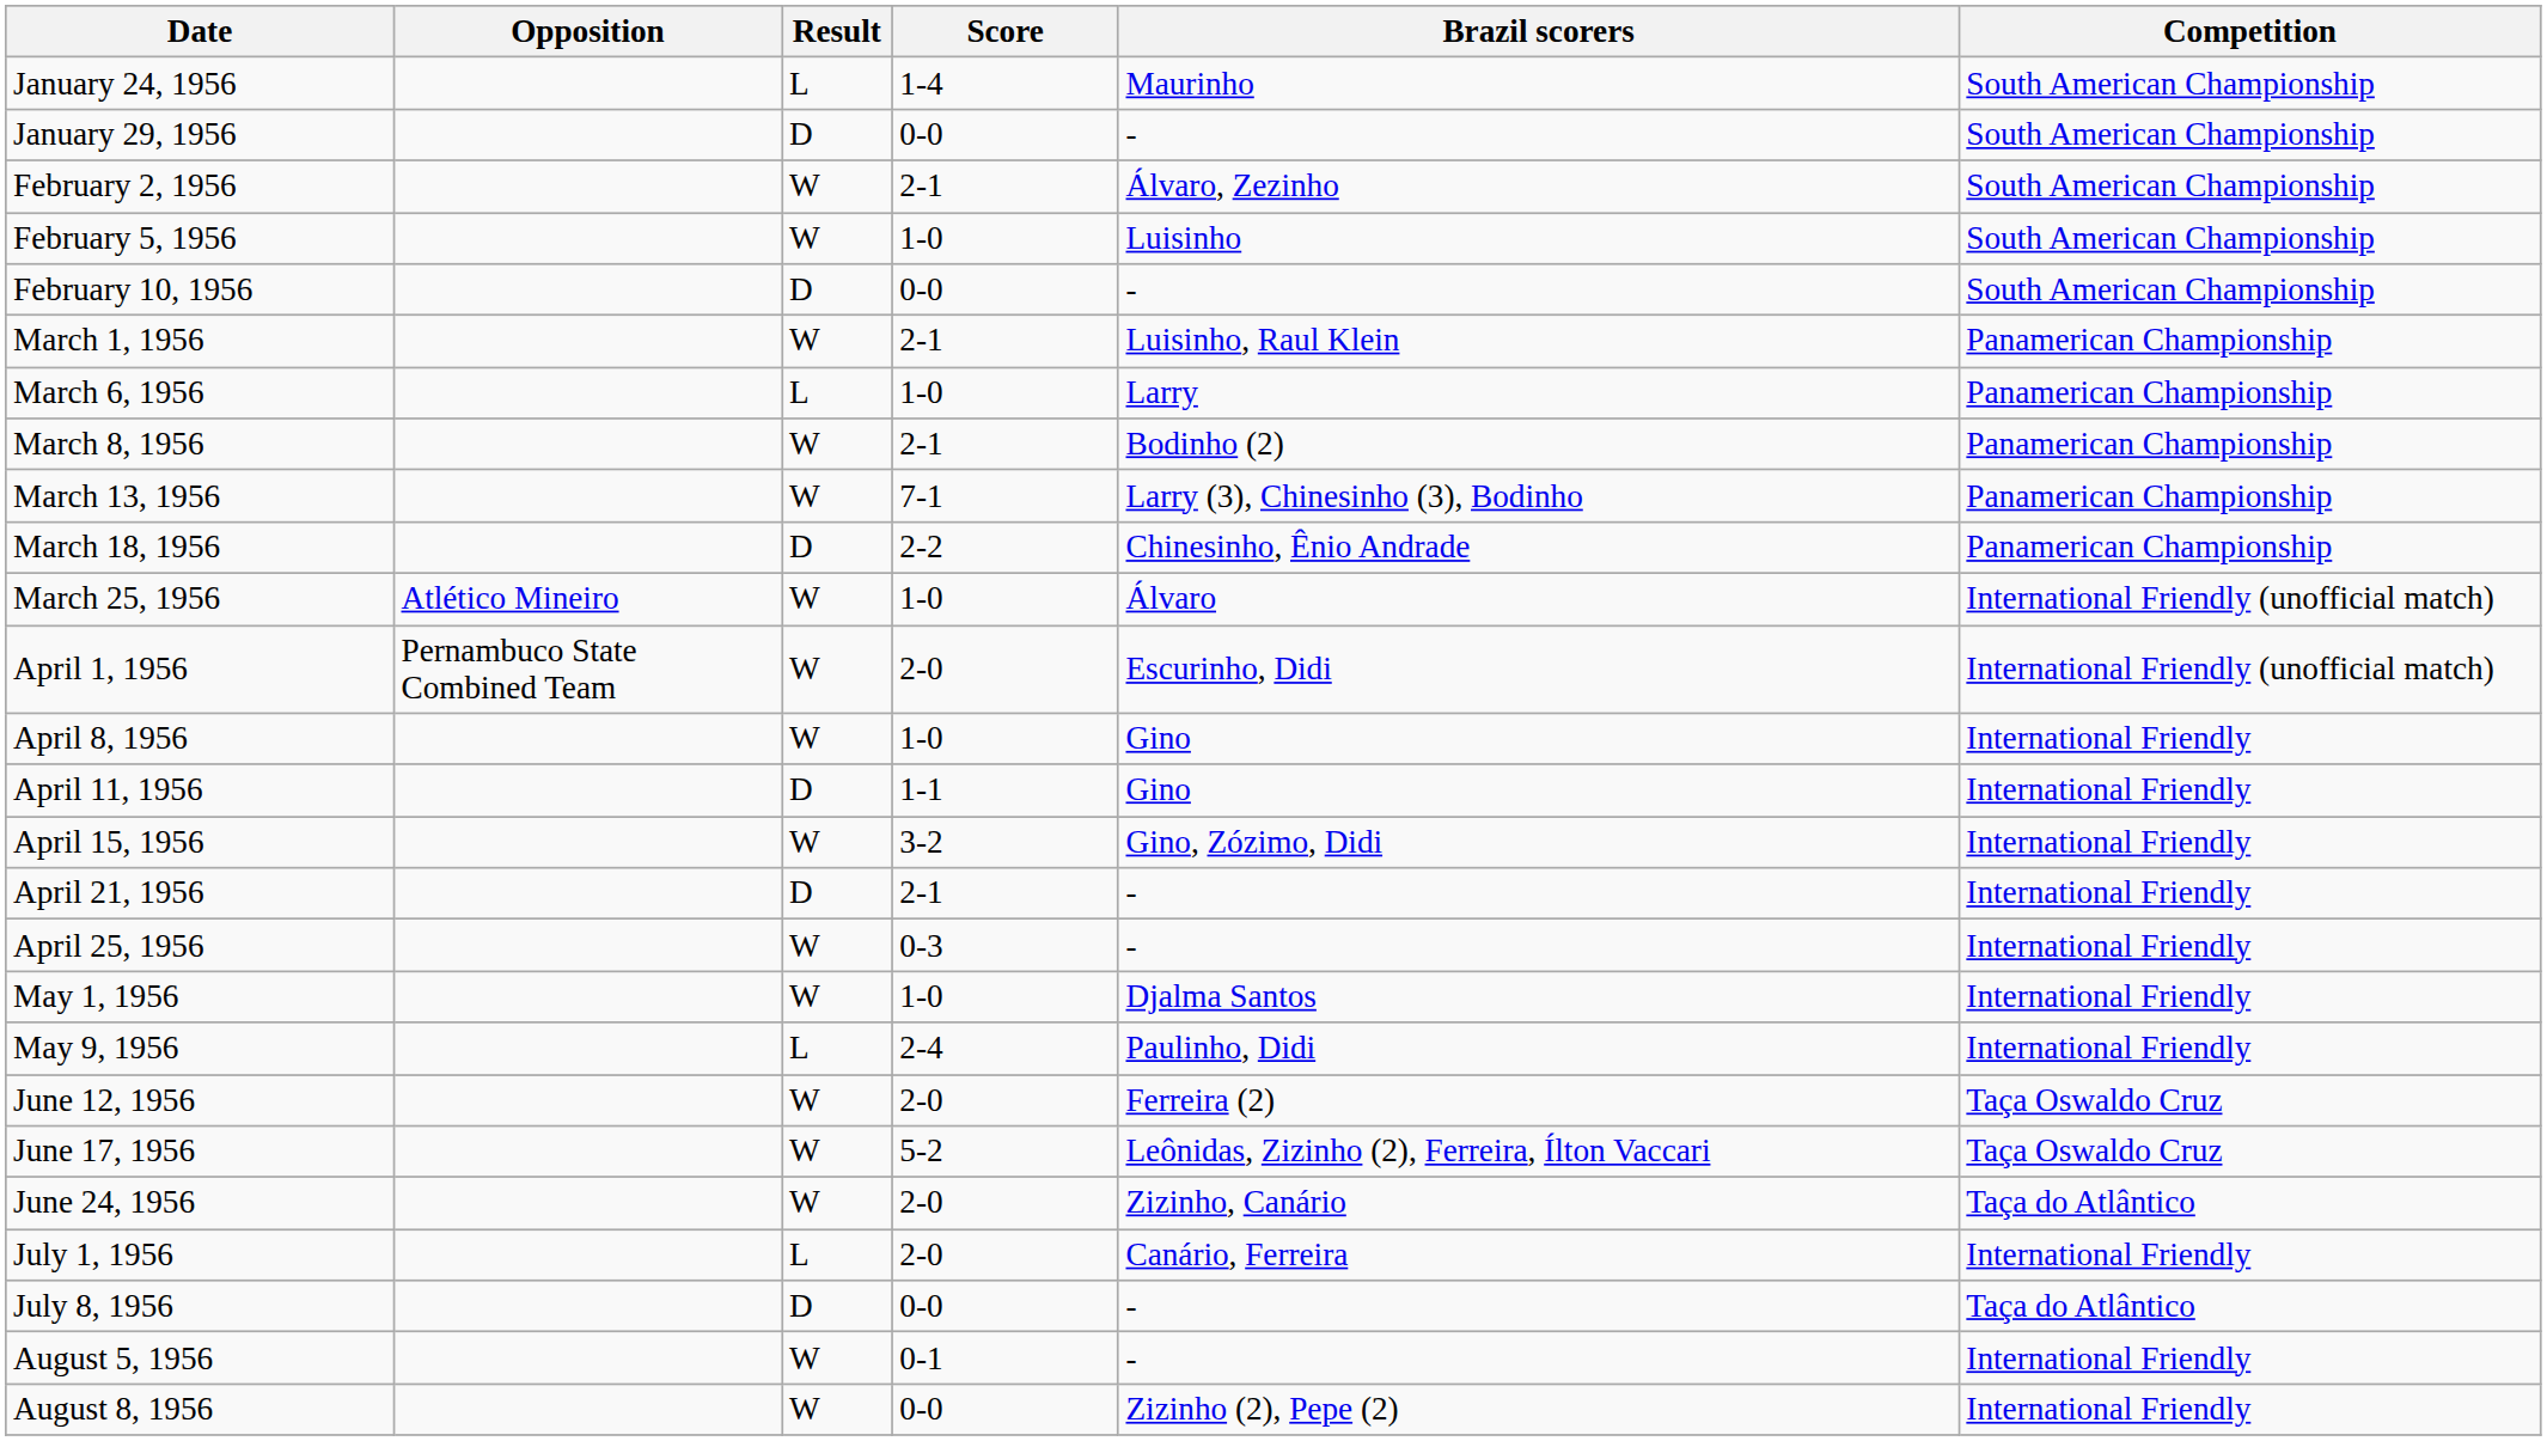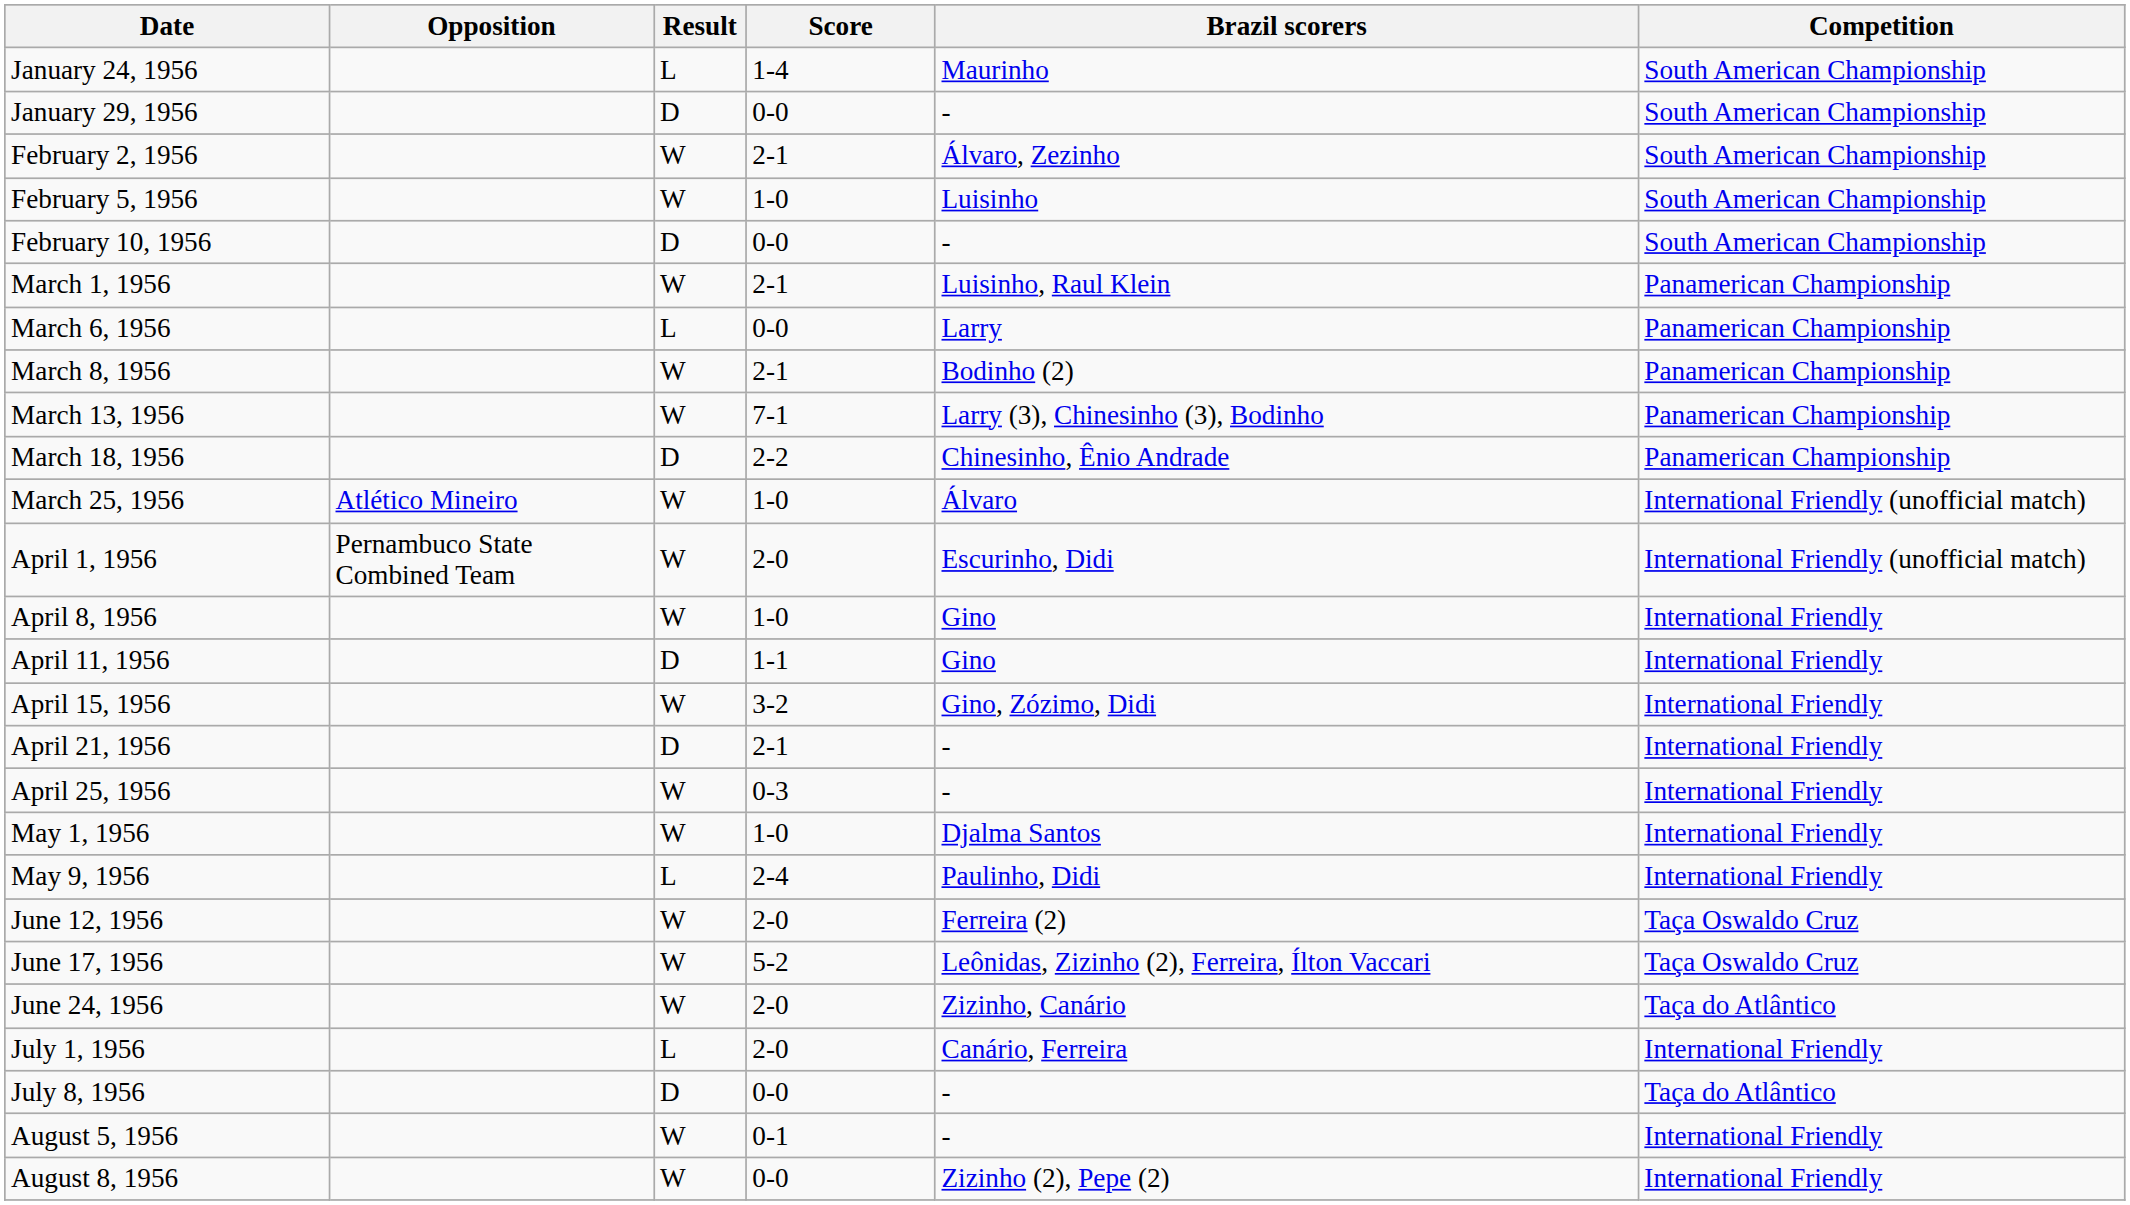March 6, 1956 | Score: 1-0 -> 0-0
